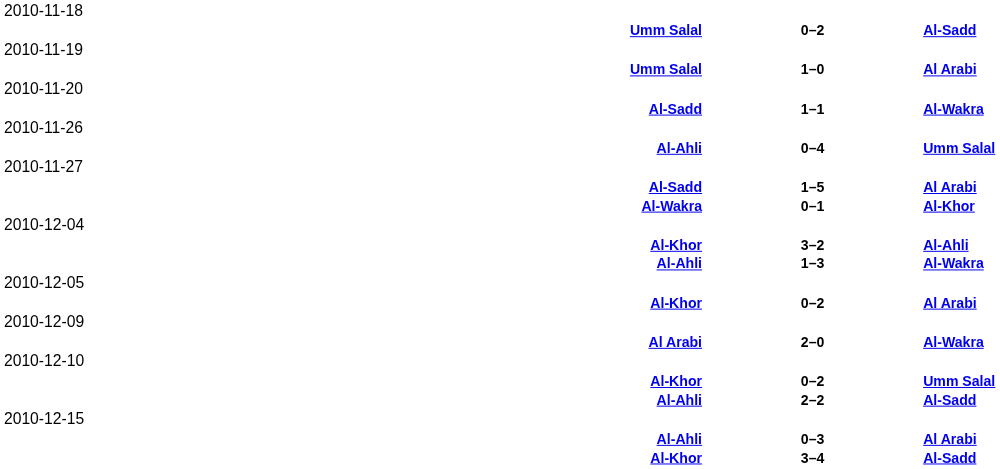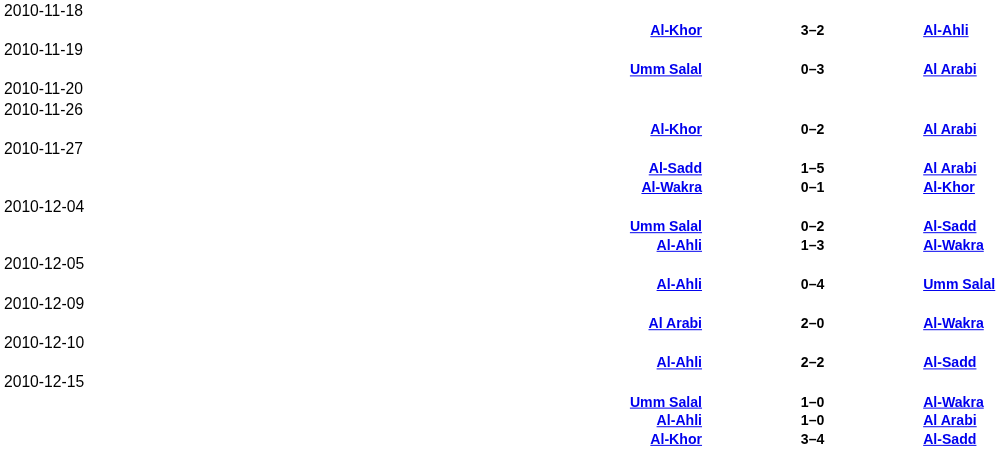rows swapped: Al-Khor / Al-Ahli <-> Umm Salal / Al-Sadd
Umm Salal / Al Arabi | column 2: 1–0 -> 0–3
- row: Al-Sadd | 1–1 | Al-Wakra
rows swapped: Al-Ahli / Umm Salal <-> Al-Khor / Al Arabi
- row: Al-Khor | 0–2 | Umm Salal
+ row: Umm Salal | 1–0 | Al-Wakra
Al-Ahli / Al Arabi | column 2: 0–3 -> 1–0
